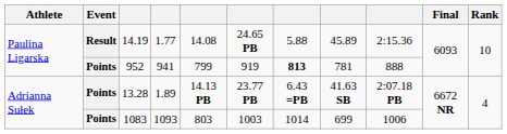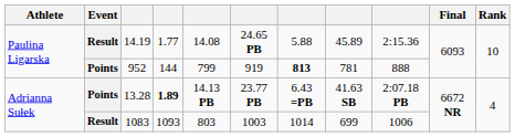952 | column 4: 941 -> 144
13.28 | column 4: normal -> bold
1083 | Event: Points -> Result
